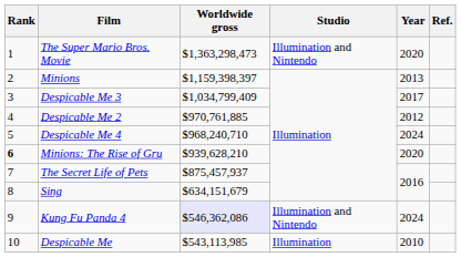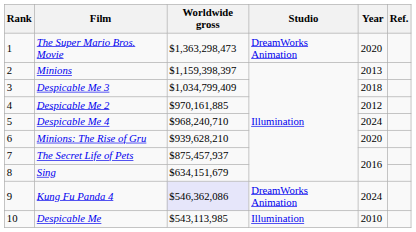The Super Mario Bros. Movie | Studio: Illumination and Nintendo -> DreamWorks Animation
Despicable Me 3 | Year: 2017 -> 2018
Despicable Me 2 | Worldwide gross: $970,761,885 -> $970,161,885
Minions: The Rise of Gru | Rank: bold -> normal
Kung Fu Panda 4 | Studio: Illumination and Nintendo -> DreamWorks Animation
